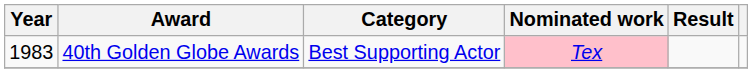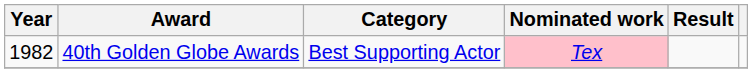40th Golden Globe Awards | Year: 1983 -> 1982
